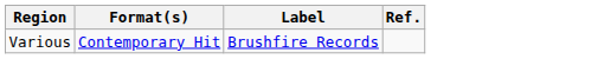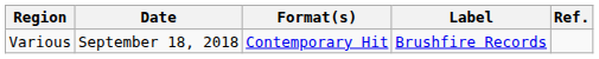+ column: Date | September 18, 2018
